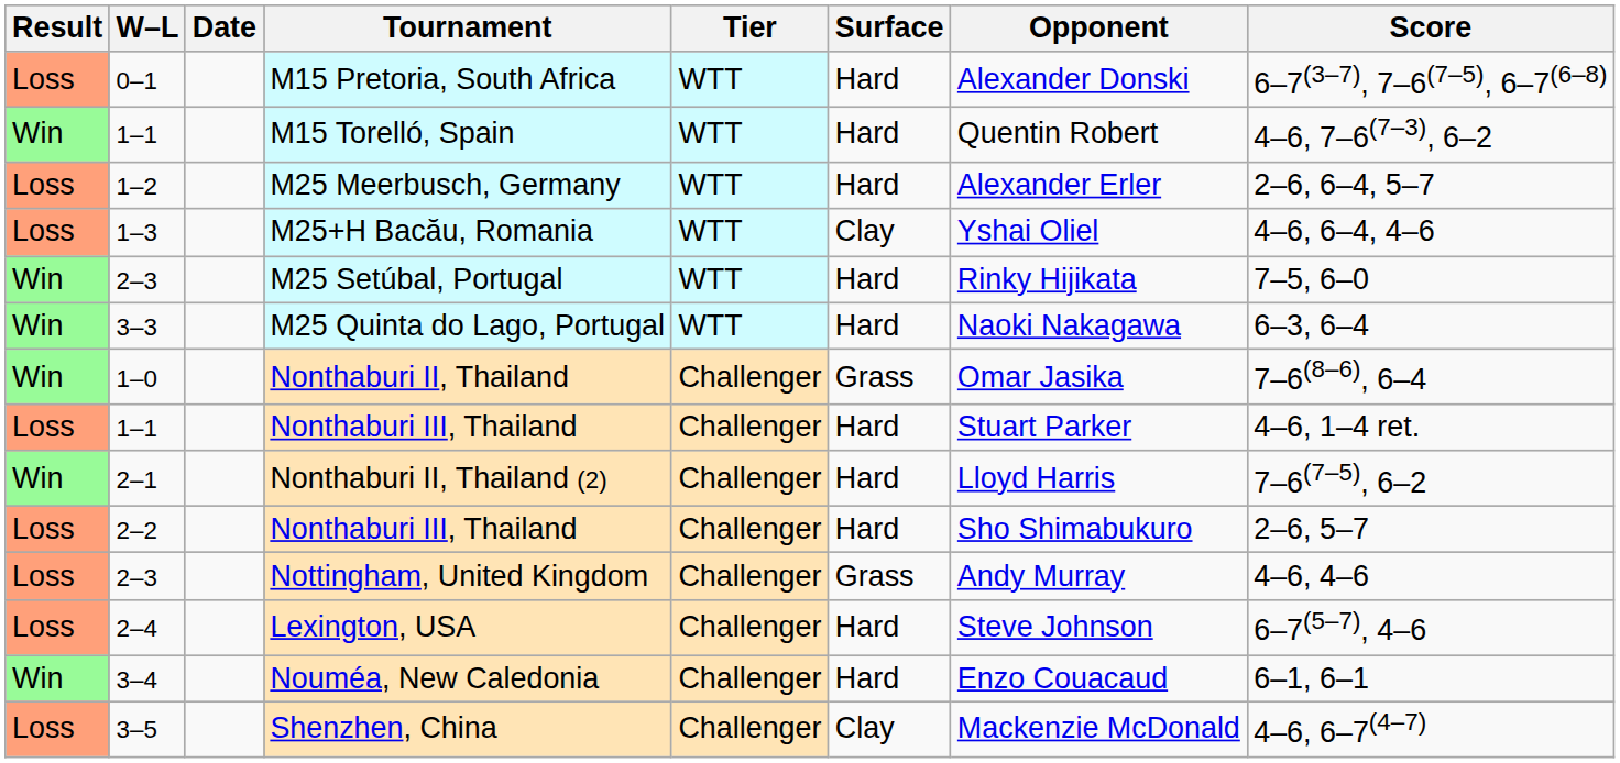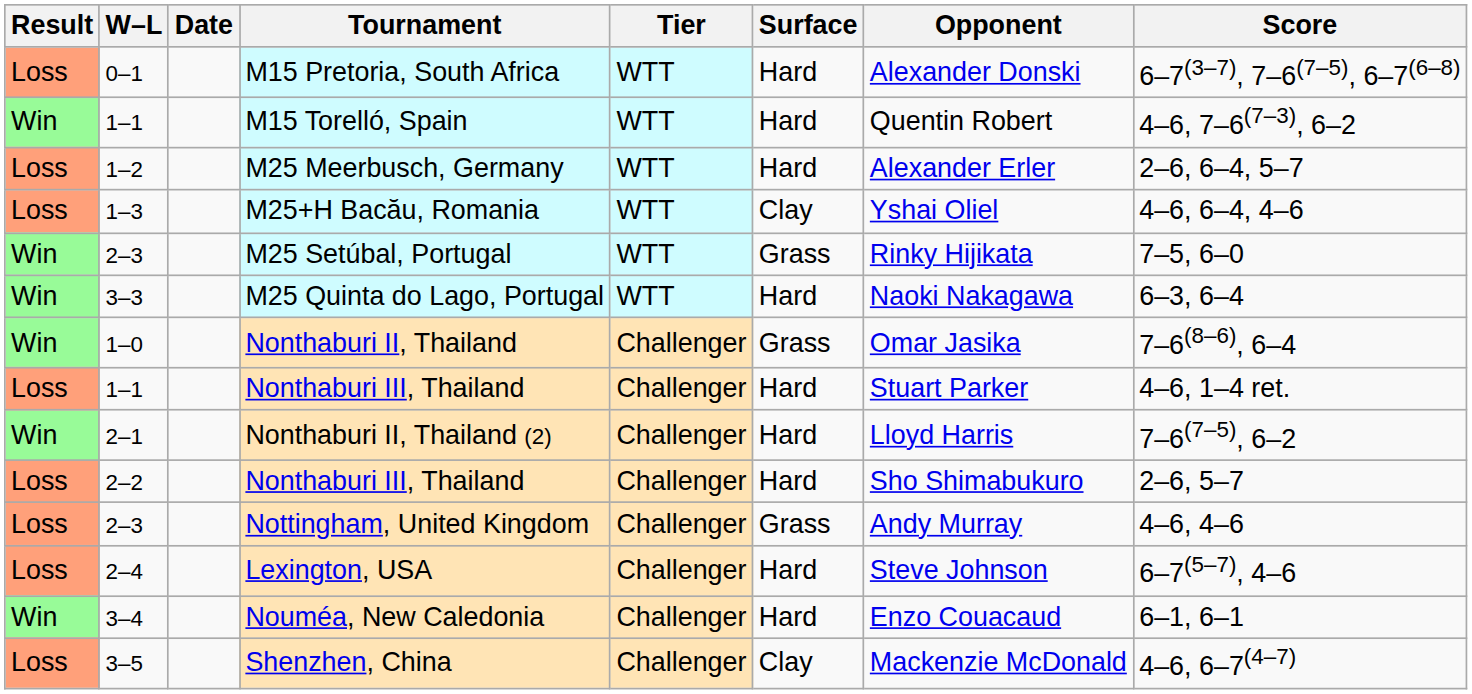M25 Setúbal, Portugal | Surface: Hard -> Grass
